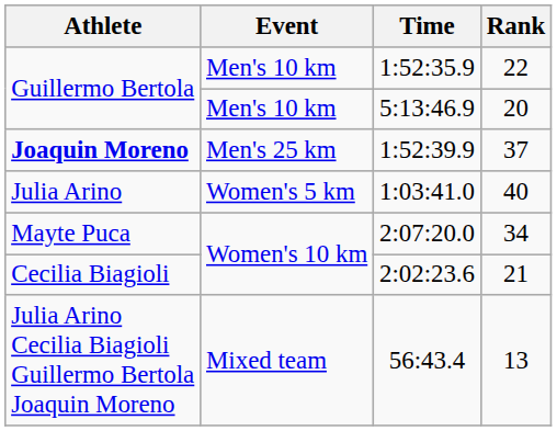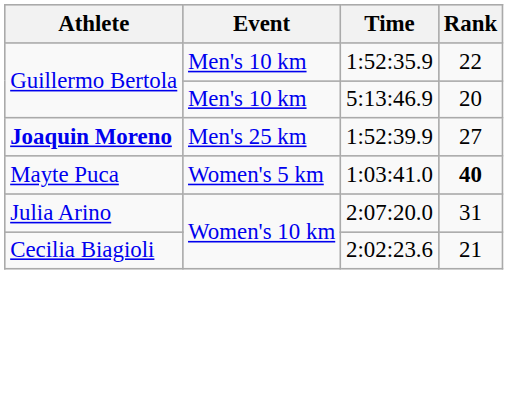1:52:39.9 | Rank: 37 -> 27
1:03:41.0 | Athlete: Julia Arino -> Mayte Puca
1:03:41.0 | Rank: normal -> bold
2:07:20.0 | Athlete: Mayte Puca -> Julia Arino
2:07:20.0 | Rank: 34 -> 31
- row: Julia Arino Cecilia Biagioli Guillermo Bertola Joaquin Moreno | Mixed team | 56:43.4 | 13
